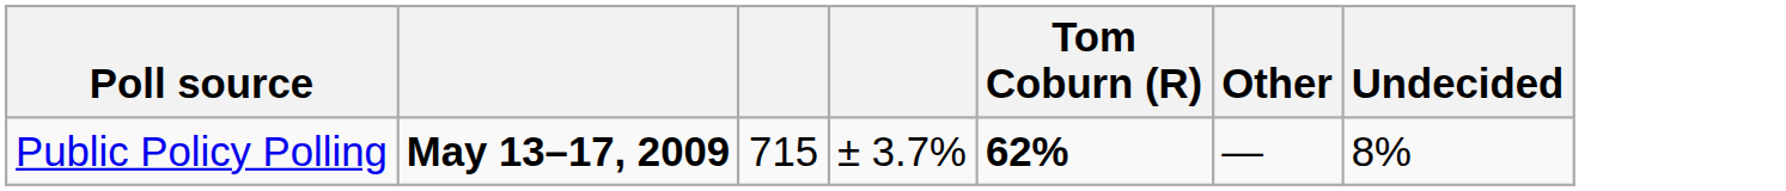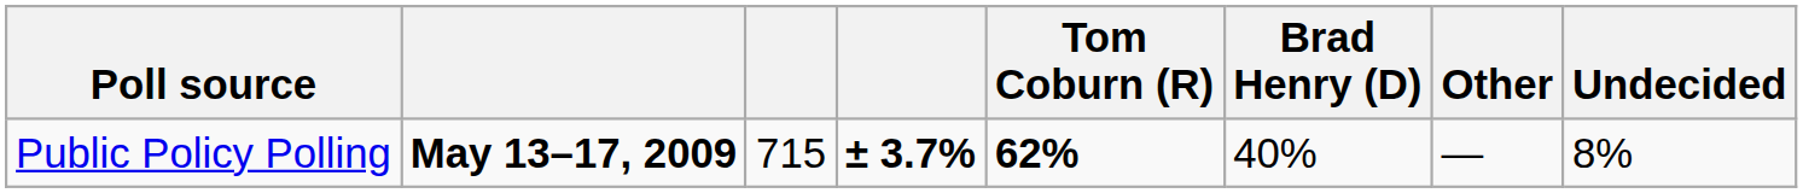+ column: Brad Henry (D) | 40%
Public Policy Polling | column 4: normal -> bold
